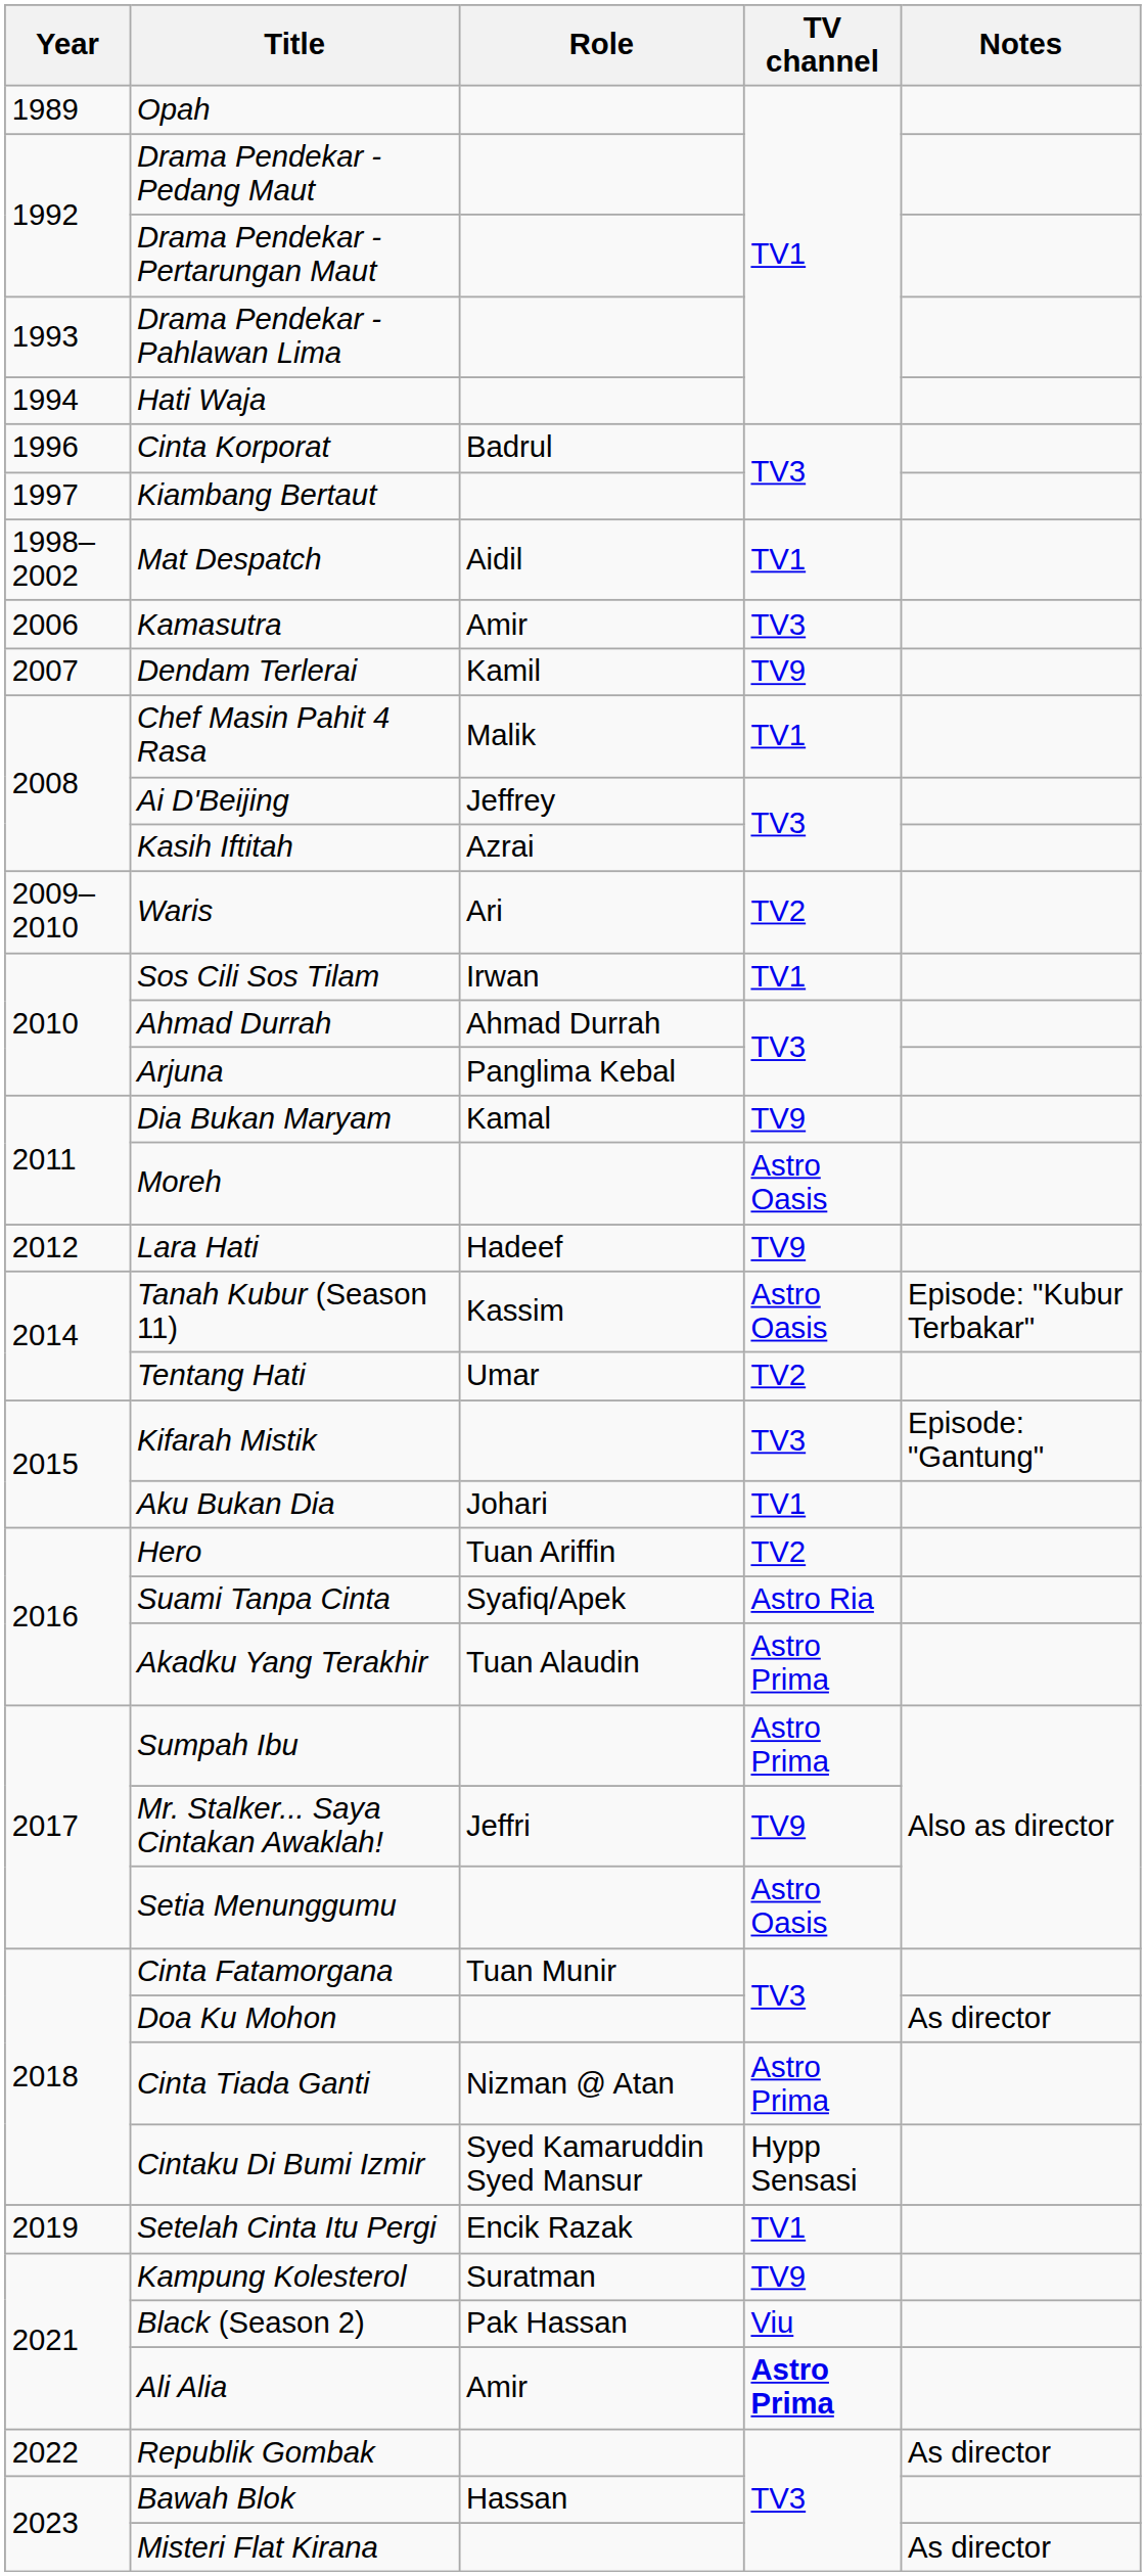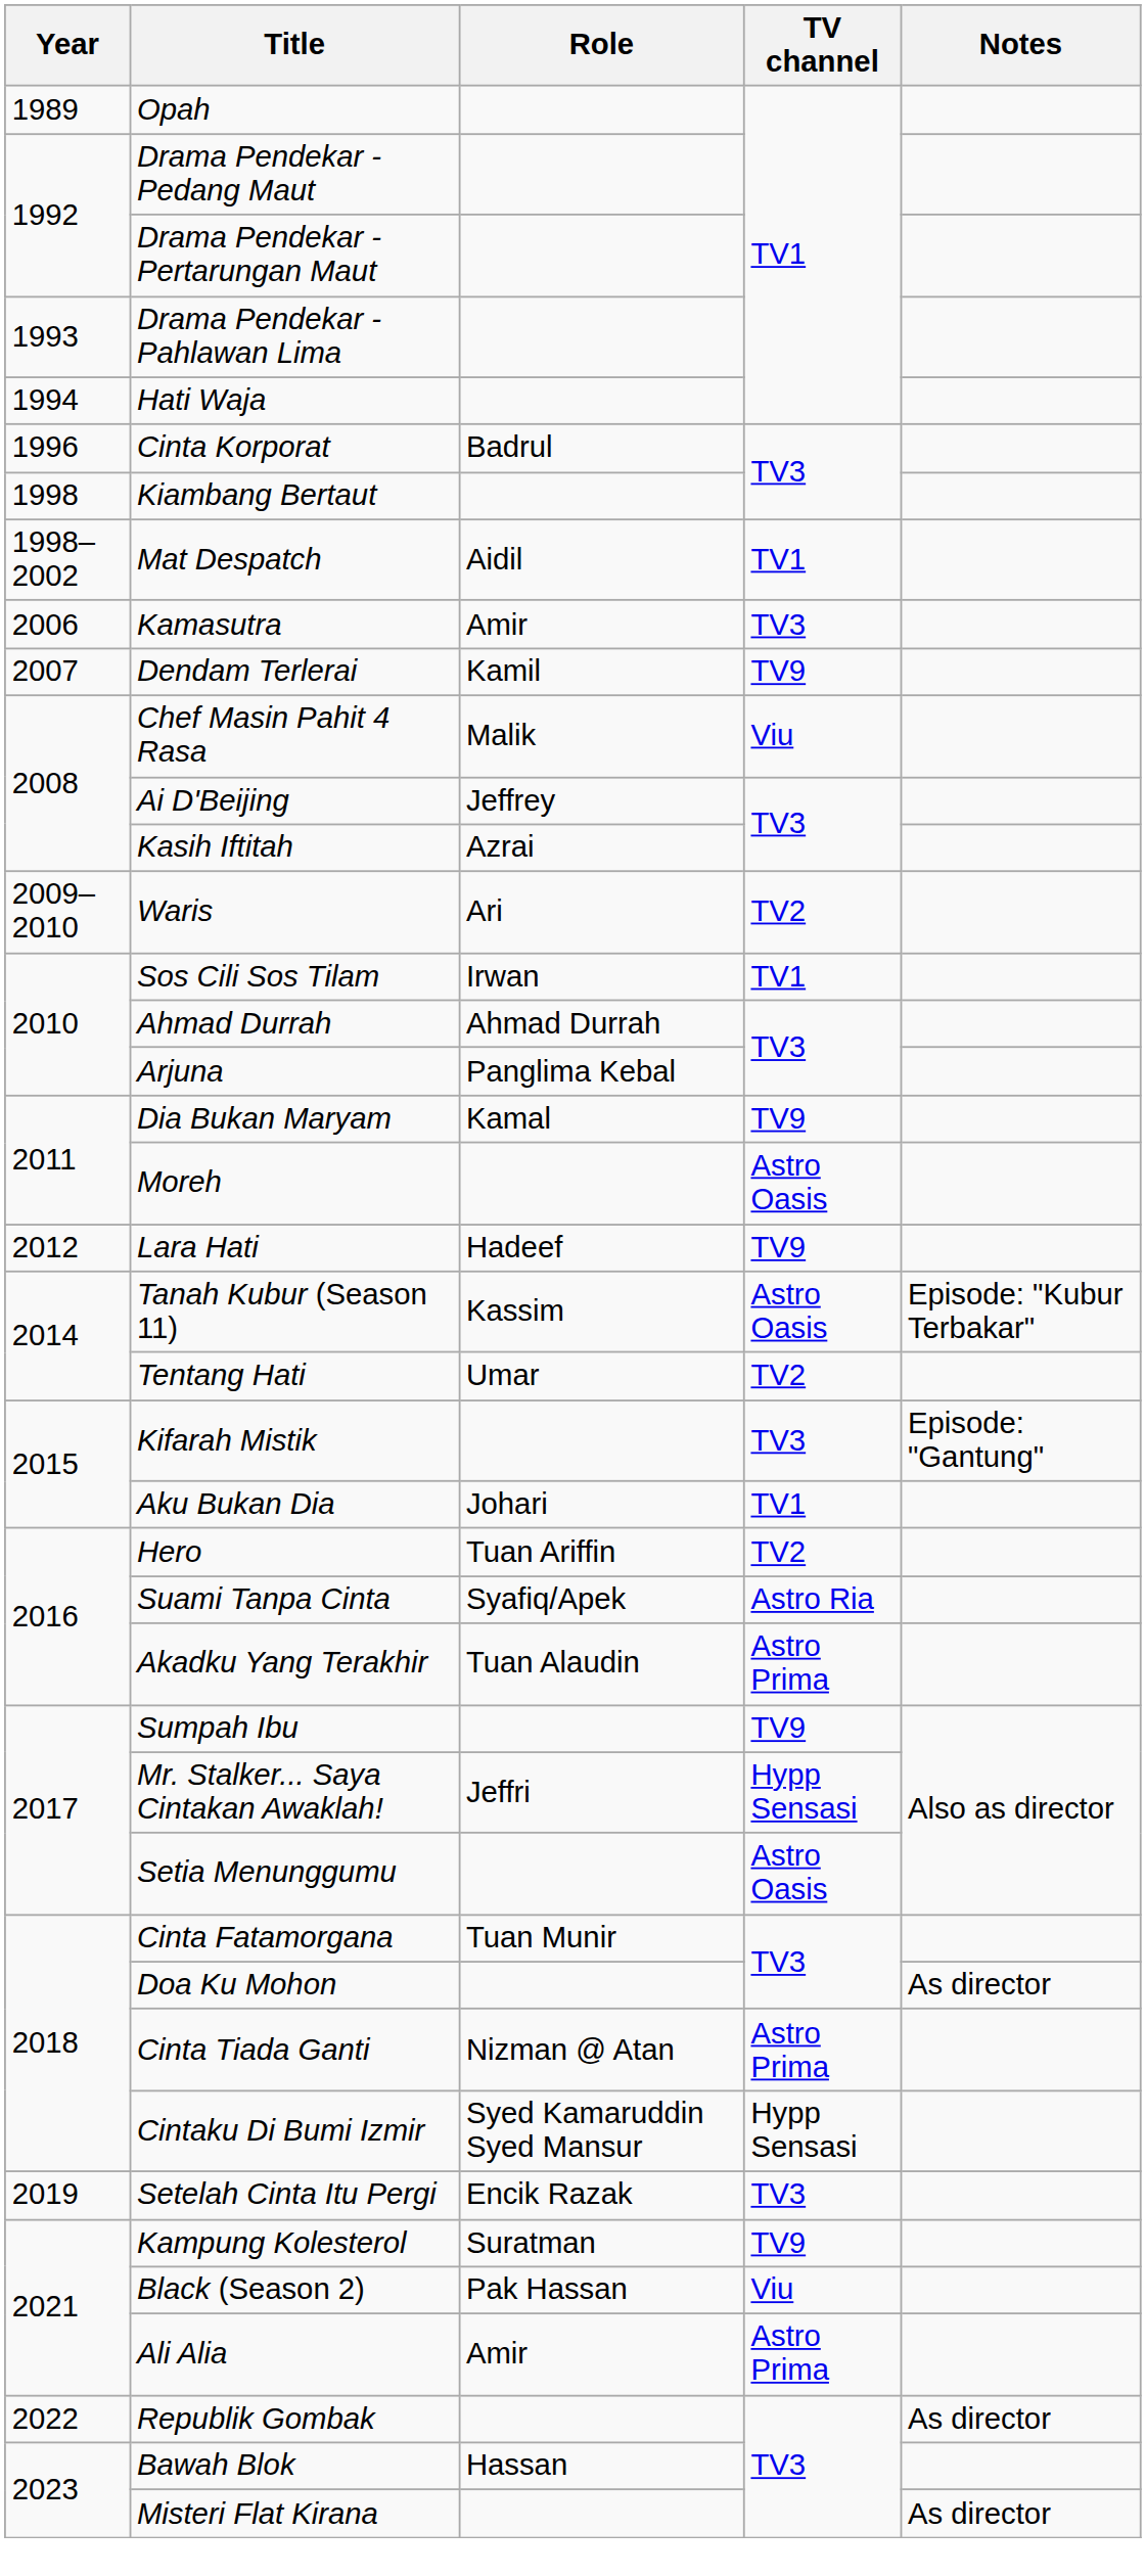Kiambang Bertaut | Year: 1997 -> 1998
Chef Masin Pahit 4 Rasa | TV channel: TV1 -> Viu
Sumpah Ibu | TV channel: Astro Prima -> TV9
Mr. Stalker... Saya Cintakan Awaklah! | TV channel: TV9 -> Hypp Sensasi
Setelah Cinta Itu Pergi | TV channel: TV1 -> TV3
Ali Alia | TV channel: bold -> normal
